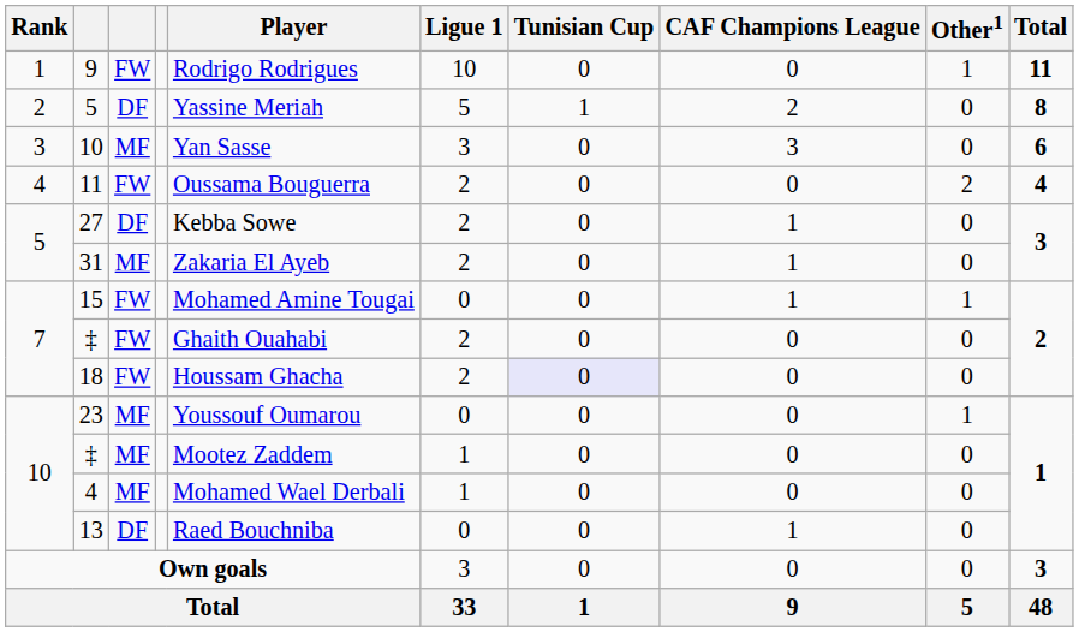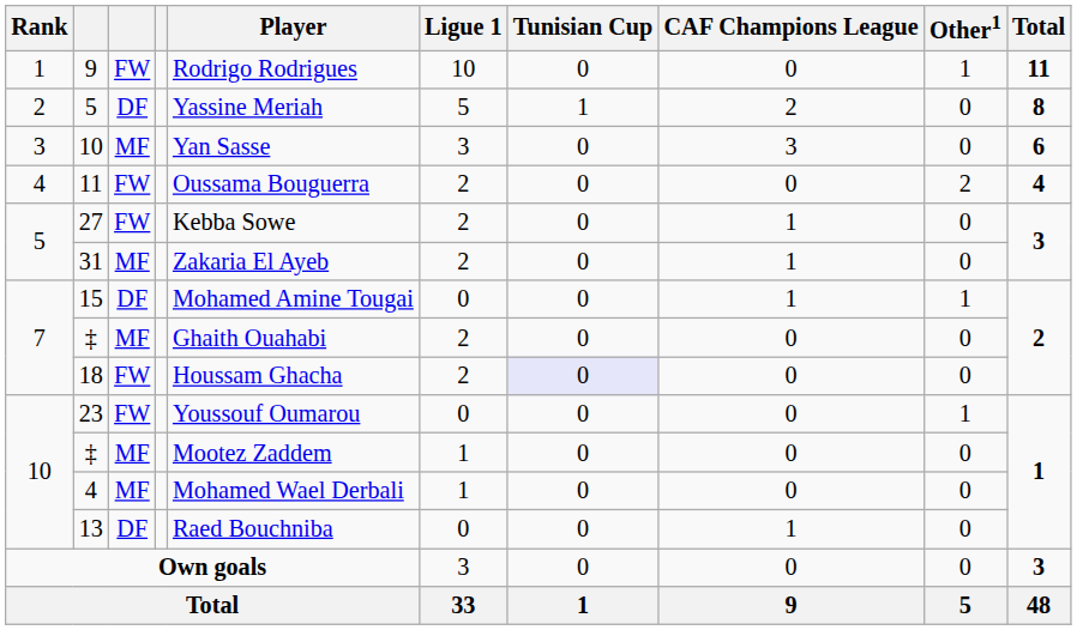27 | column 3: DF -> FW
15 | column 3: FW -> DF
7 / ‡ | column 3: FW -> MF
23 | column 3: MF -> FW
